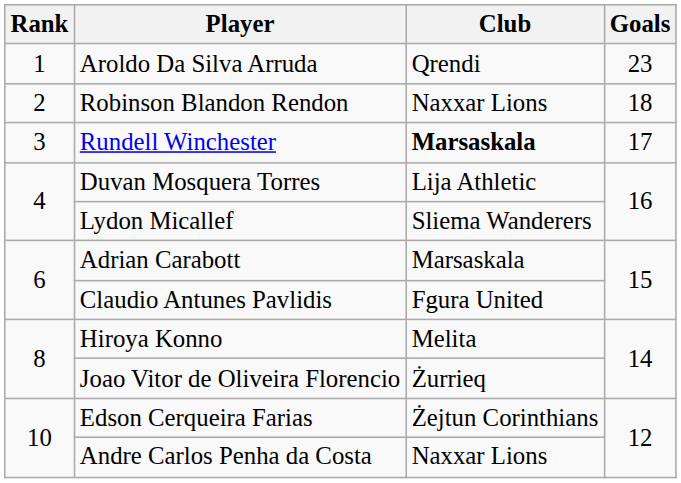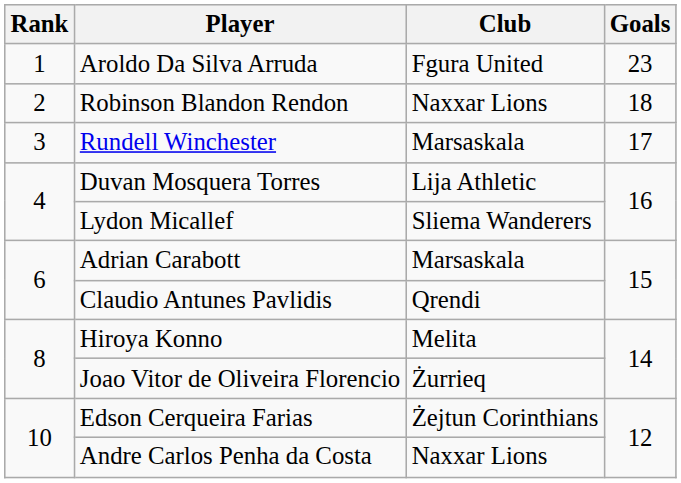Aroldo Da Silva Arruda | Club: Qrendi -> Fgura United
Rundell Winchester | Club: bold -> normal
Claudio Antunes Pavlidis | Club: Fgura United -> Qrendi
